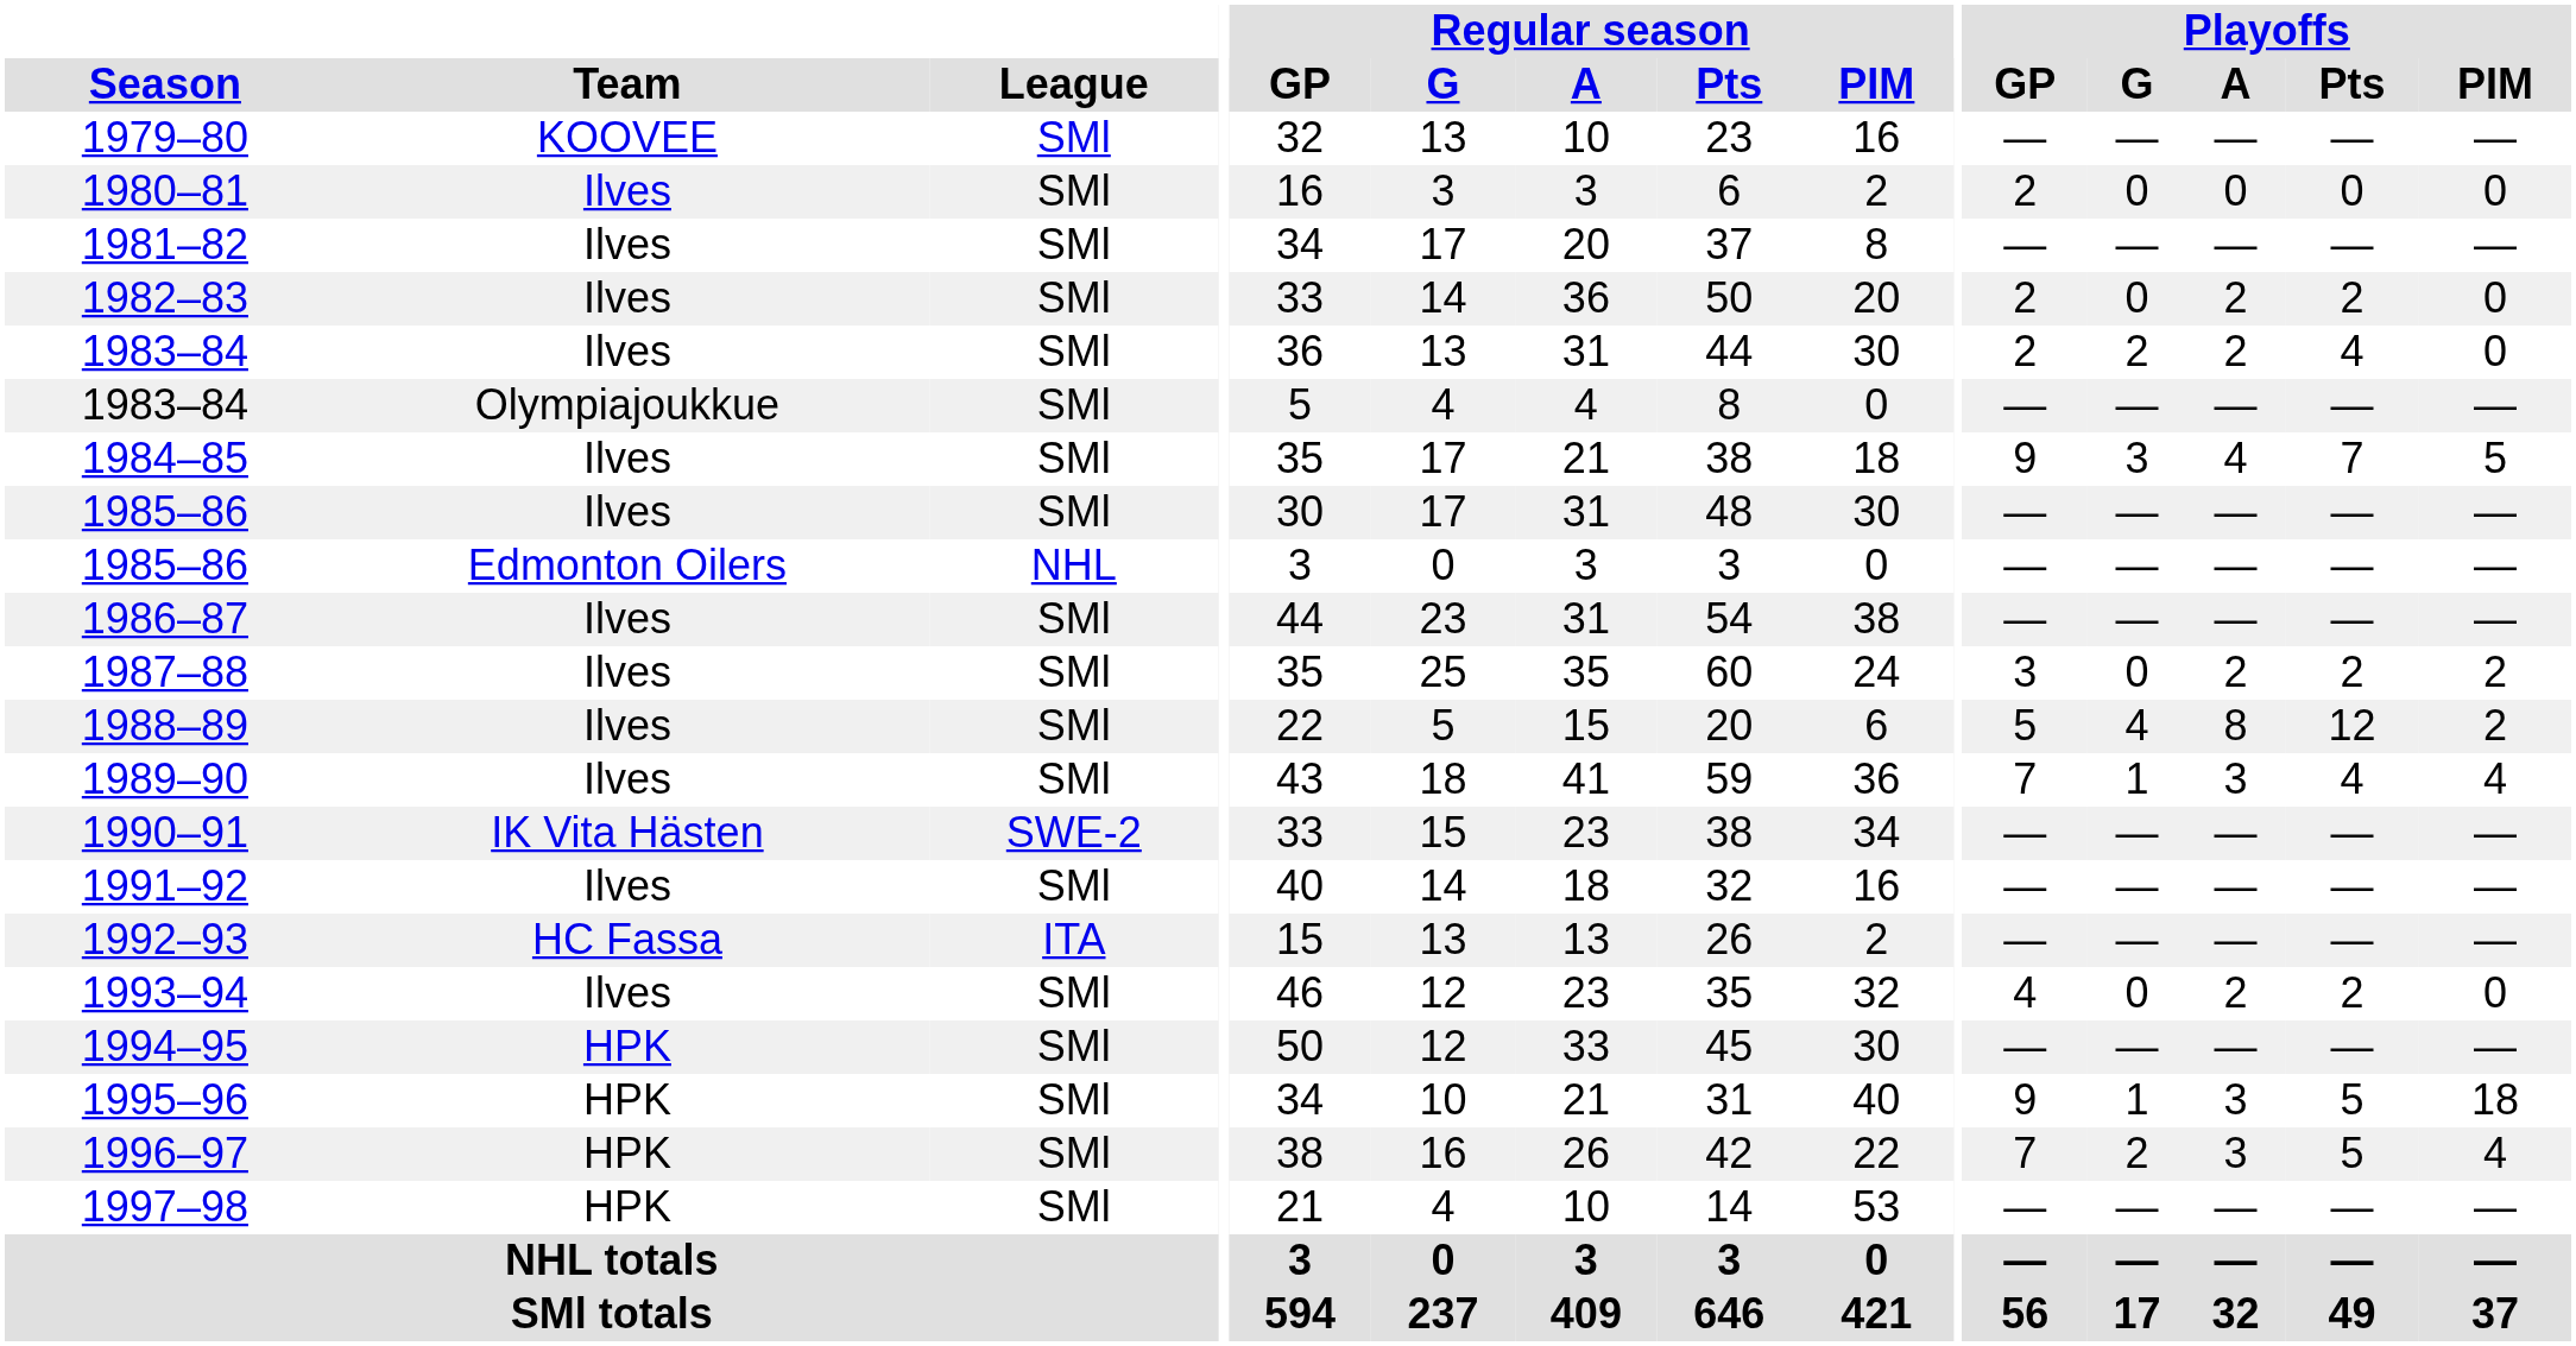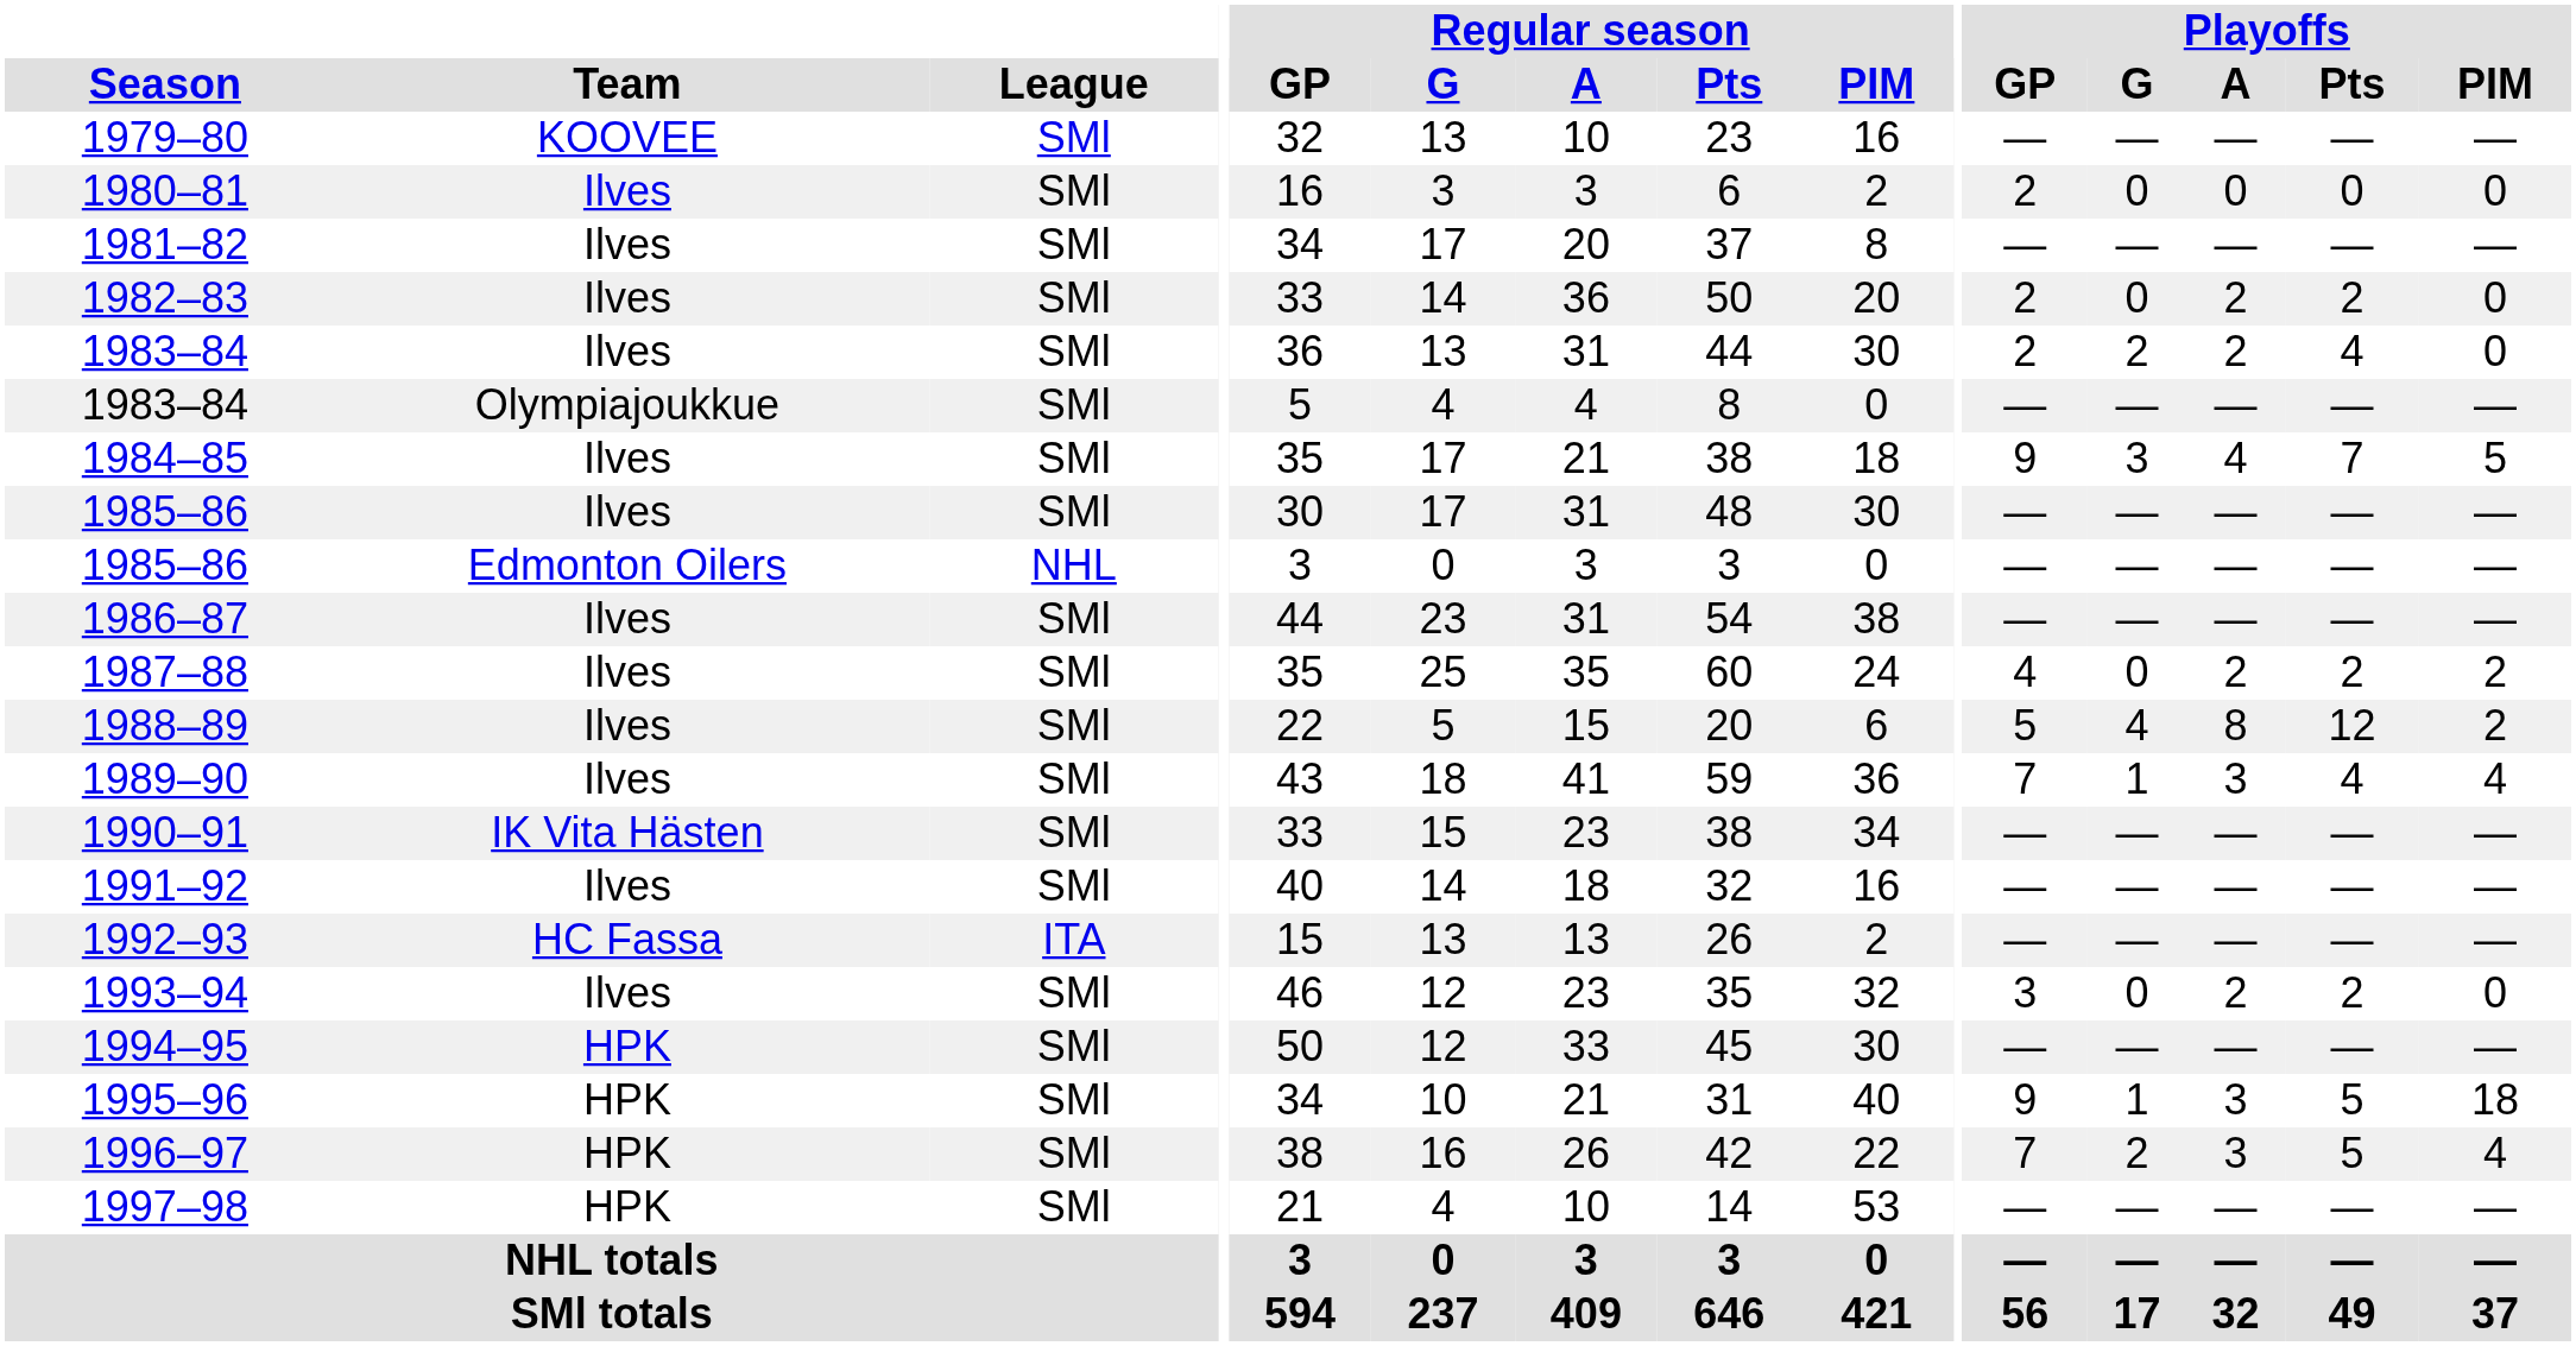1987–88 | Playoffs / GP: 3 -> 4
1990–91 | League: SWE-2 -> SMl
1993–94 | Playoffs / GP: 4 -> 3
